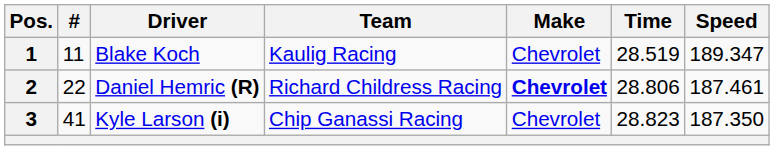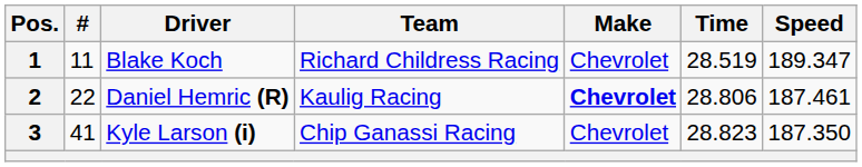1 | Team: Kaulig Racing -> Richard Childress Racing
2 | Team: Richard Childress Racing -> Kaulig Racing
